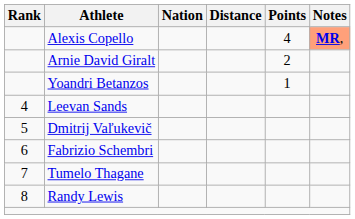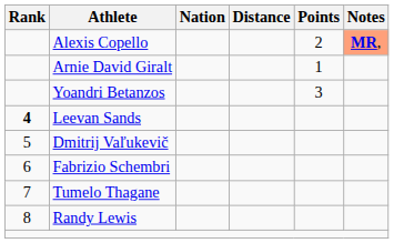Alexis Copello | Points: 4 -> 2
Arnie David Giralt | Points: 2 -> 1
Yoandri Betanzos | Points: 1 -> 3
Leevan Sands | Rank: normal -> bold
